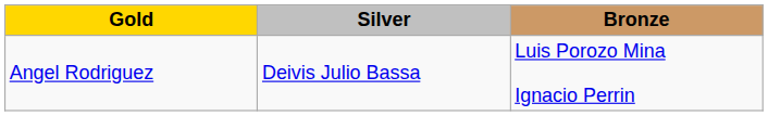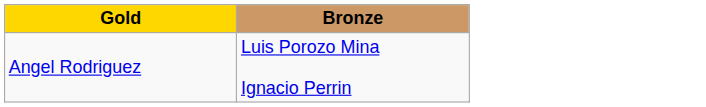- column: Silver | Deivis Julio Bassa
